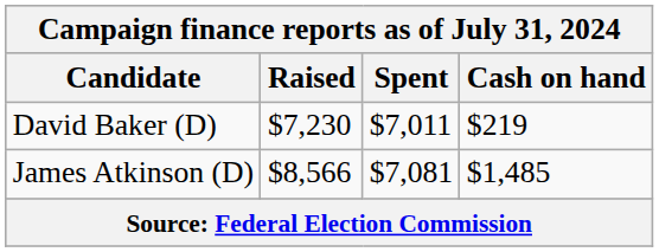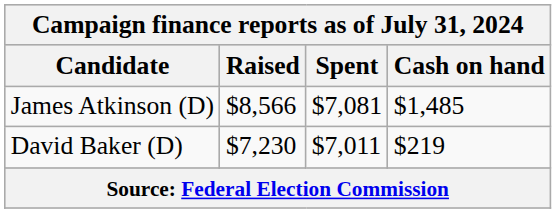rows swapped: David Baker (D) <-> James Atkinson (D)
